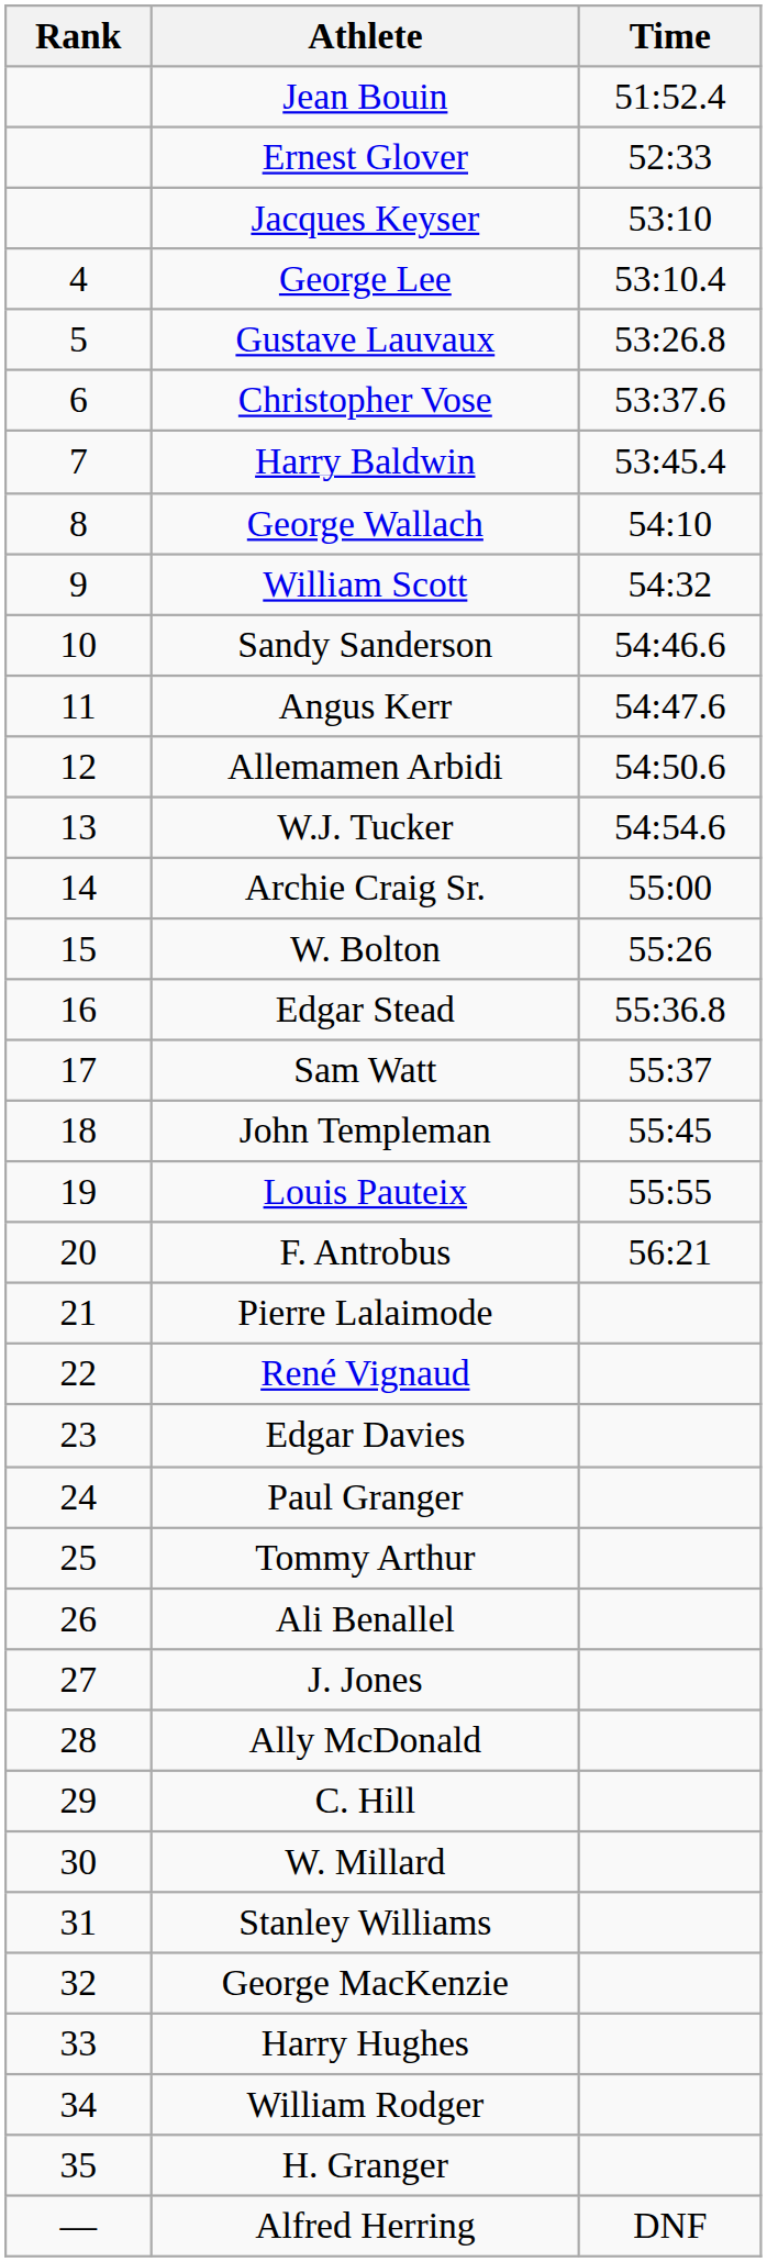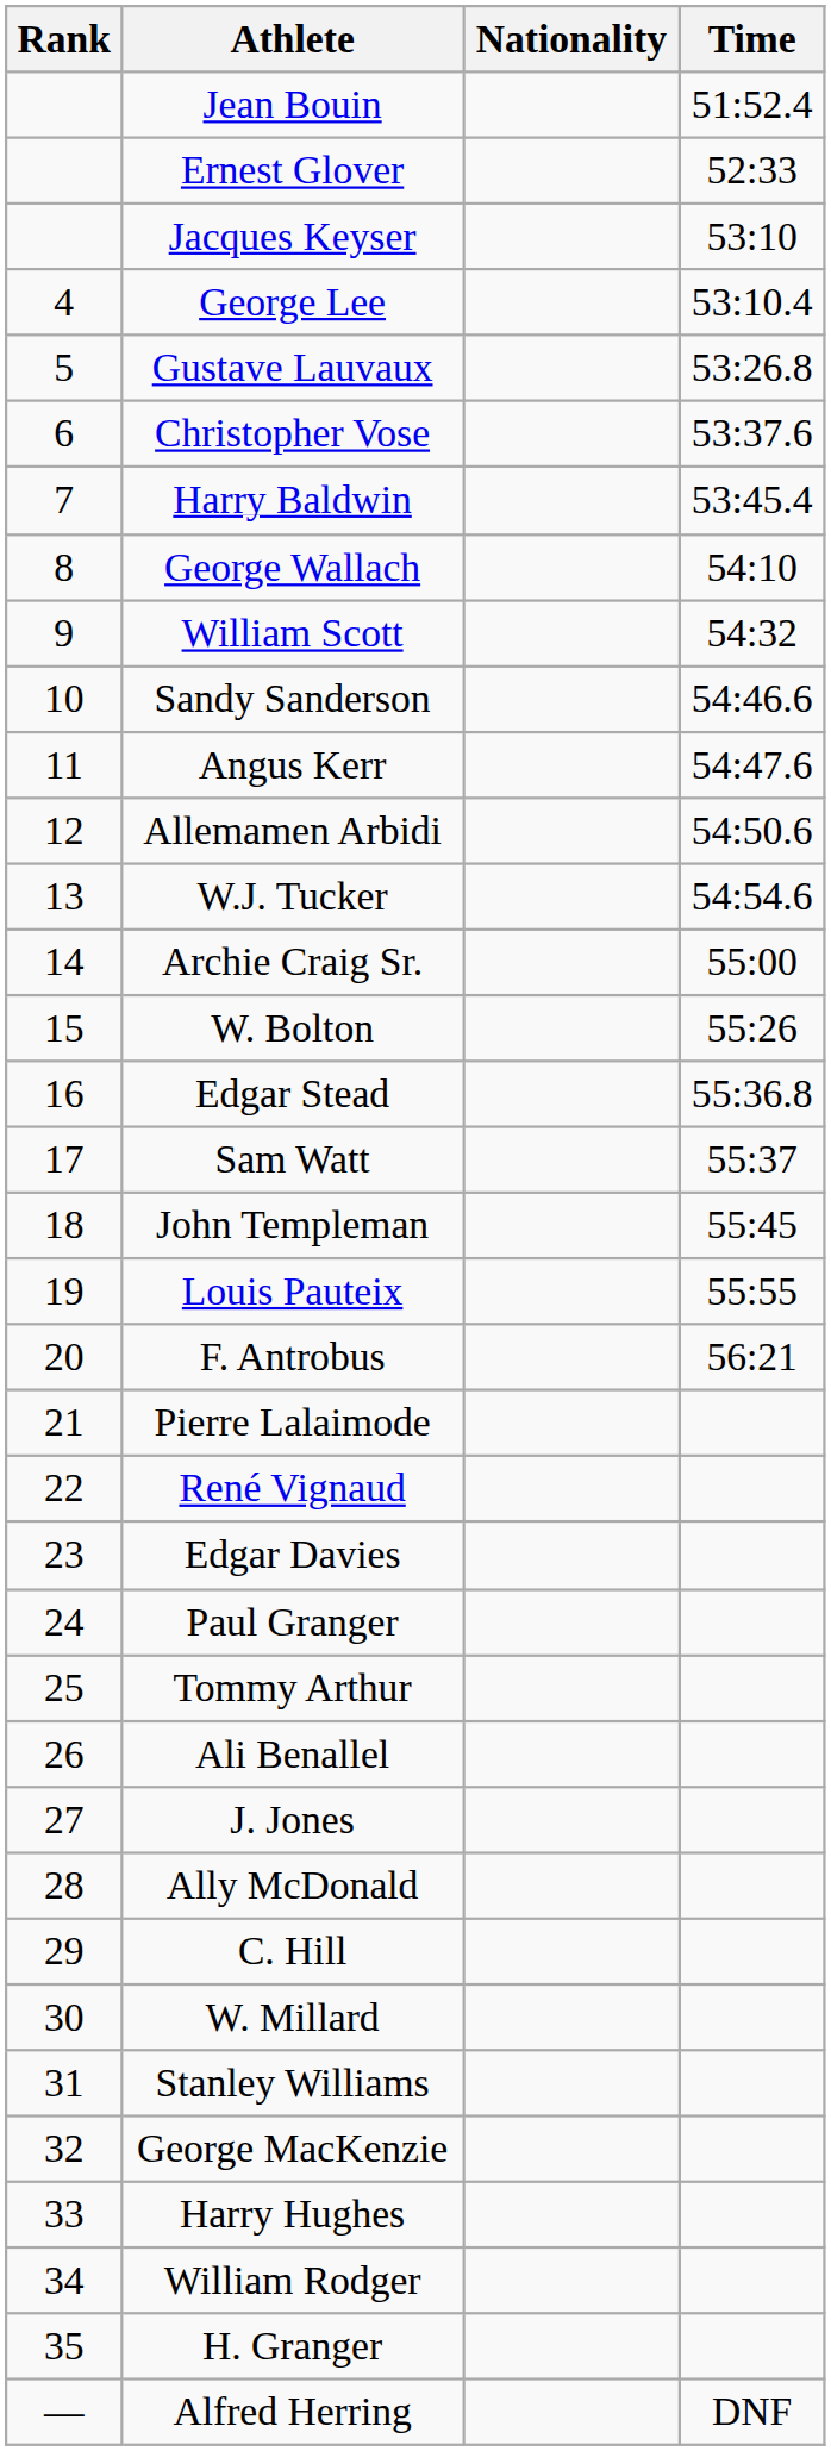+ column: Nationality
